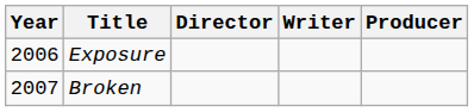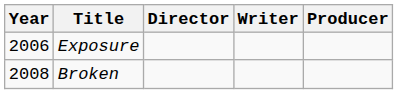Broken | Year: 2007 -> 2008
